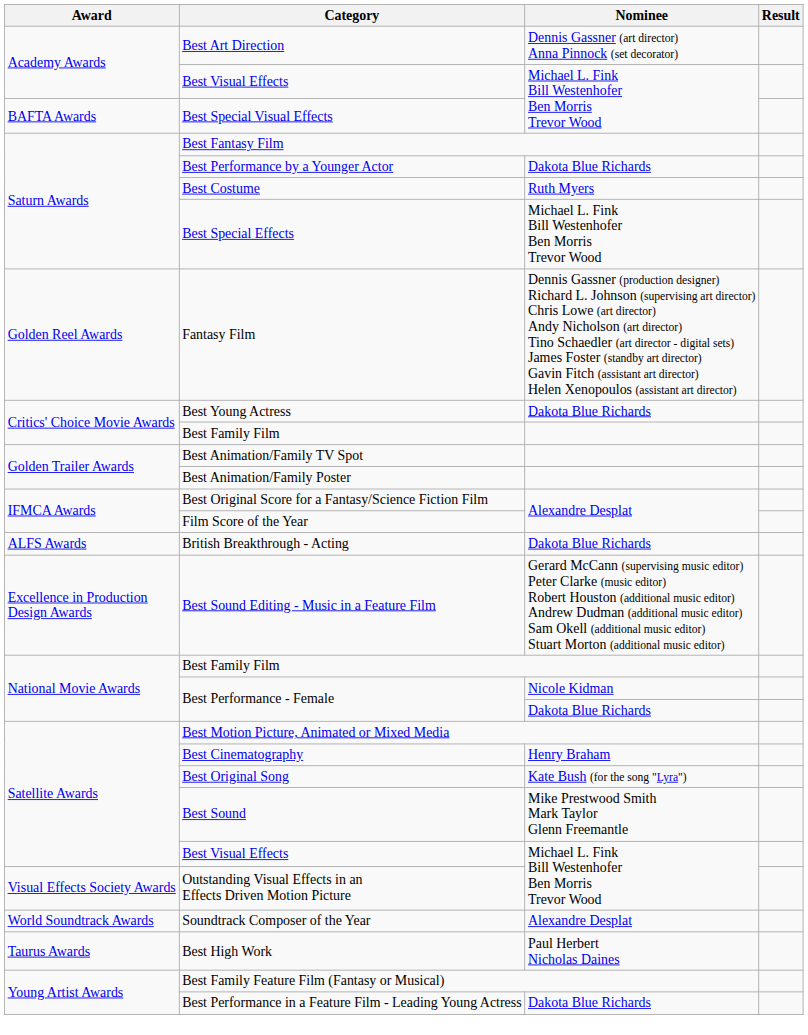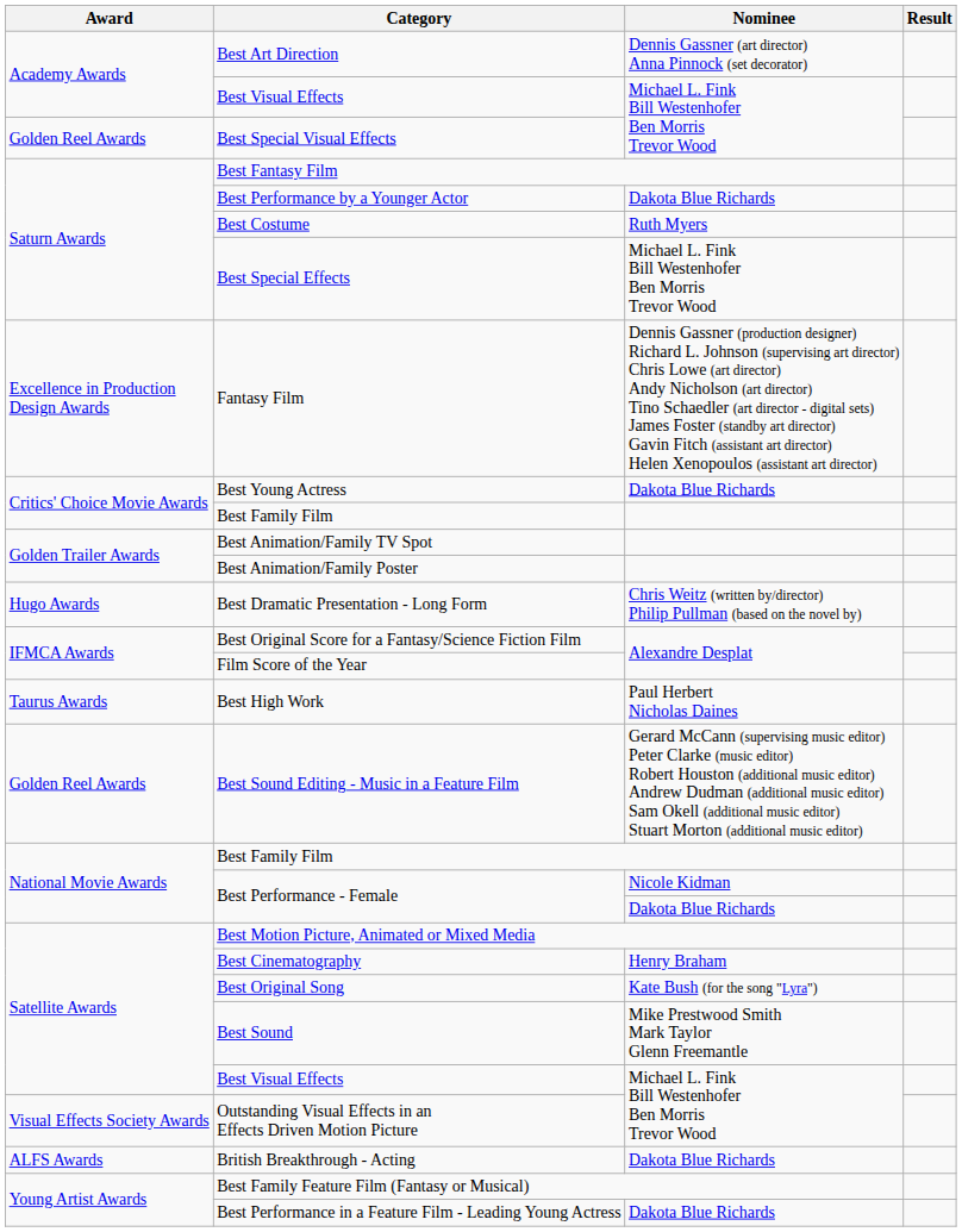Best Special Visual Effects | Award: BAFTA Awards -> Golden Reel Awards
Fantasy Film | Award: Golden Reel Awards -> Excellence in Production Design Awards
+ row: Hugo Awards | Best Dramatic Presentation - Long Form | Chris Weitz (written by/director) Philip Pullman (based on the novel by)
rows swapped: British Breakthrough - Acting <-> Best High Work
Best Sound Editing - Music in a Feature Film | Award: Excellence in Production Design Awards -> Golden Reel Awards
- row: World Soundtrack Awards | Soundtrack Composer of the Year | Alexandre Desplat
